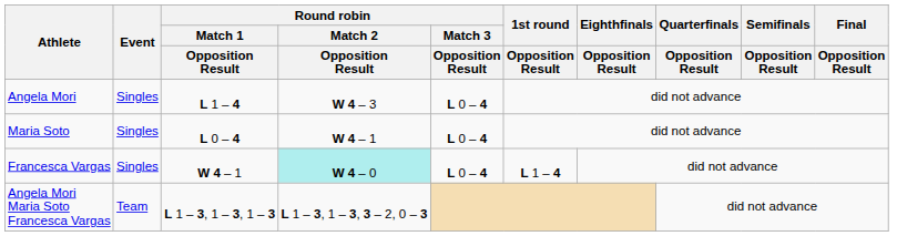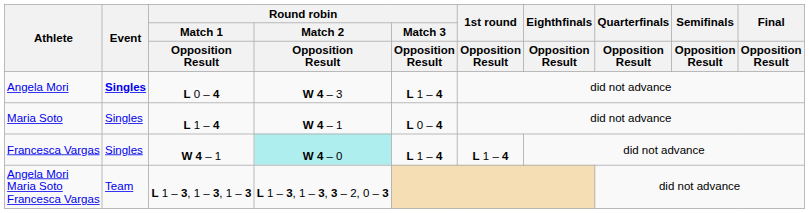Angela Mori | Event: normal -> bold
Angela Mori | Round robin / Match 1 / Opposition Result: L 1 – 4 -> L 0 – 4
Angela Mori | Round robin / Match 3 / Opposition Result: L 0 – 4 -> L 1 – 4
Maria Soto | Round robin / Match 1 / Opposition Result: L 0 – 4 -> L 1 – 4
Francesca Vargas | Round robin / Match 3 / Opposition Result: L 0 – 4 -> L 1 – 4
